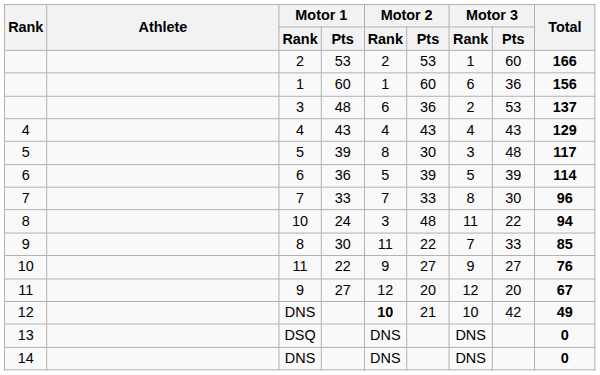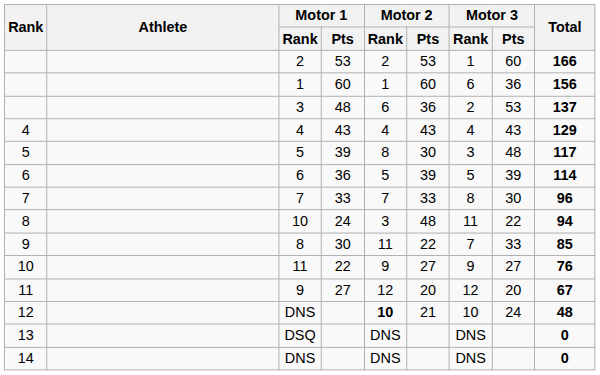12 / DNS | Motor 3 / Pts: 42 -> 24
12 / DNS | Total: 49 -> 48
